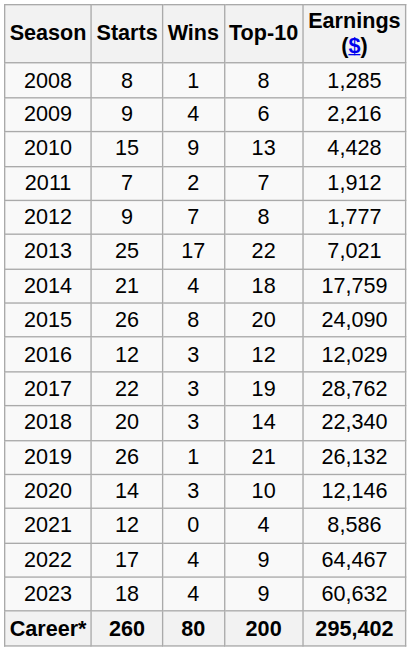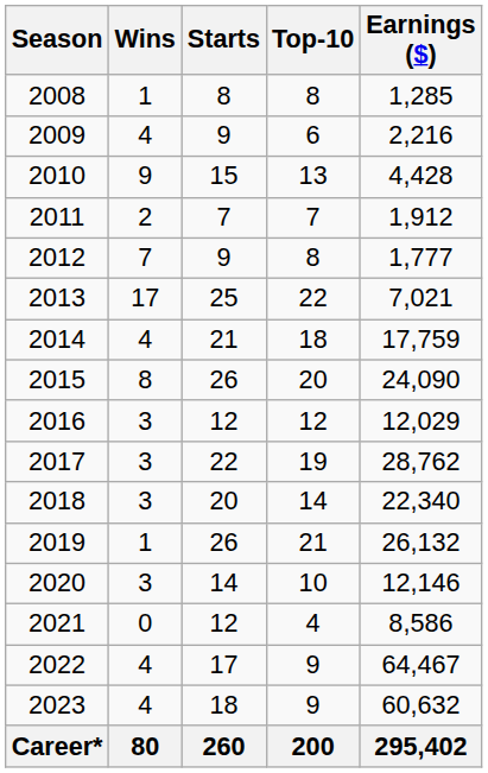columns swapped: Starts <-> Wins
